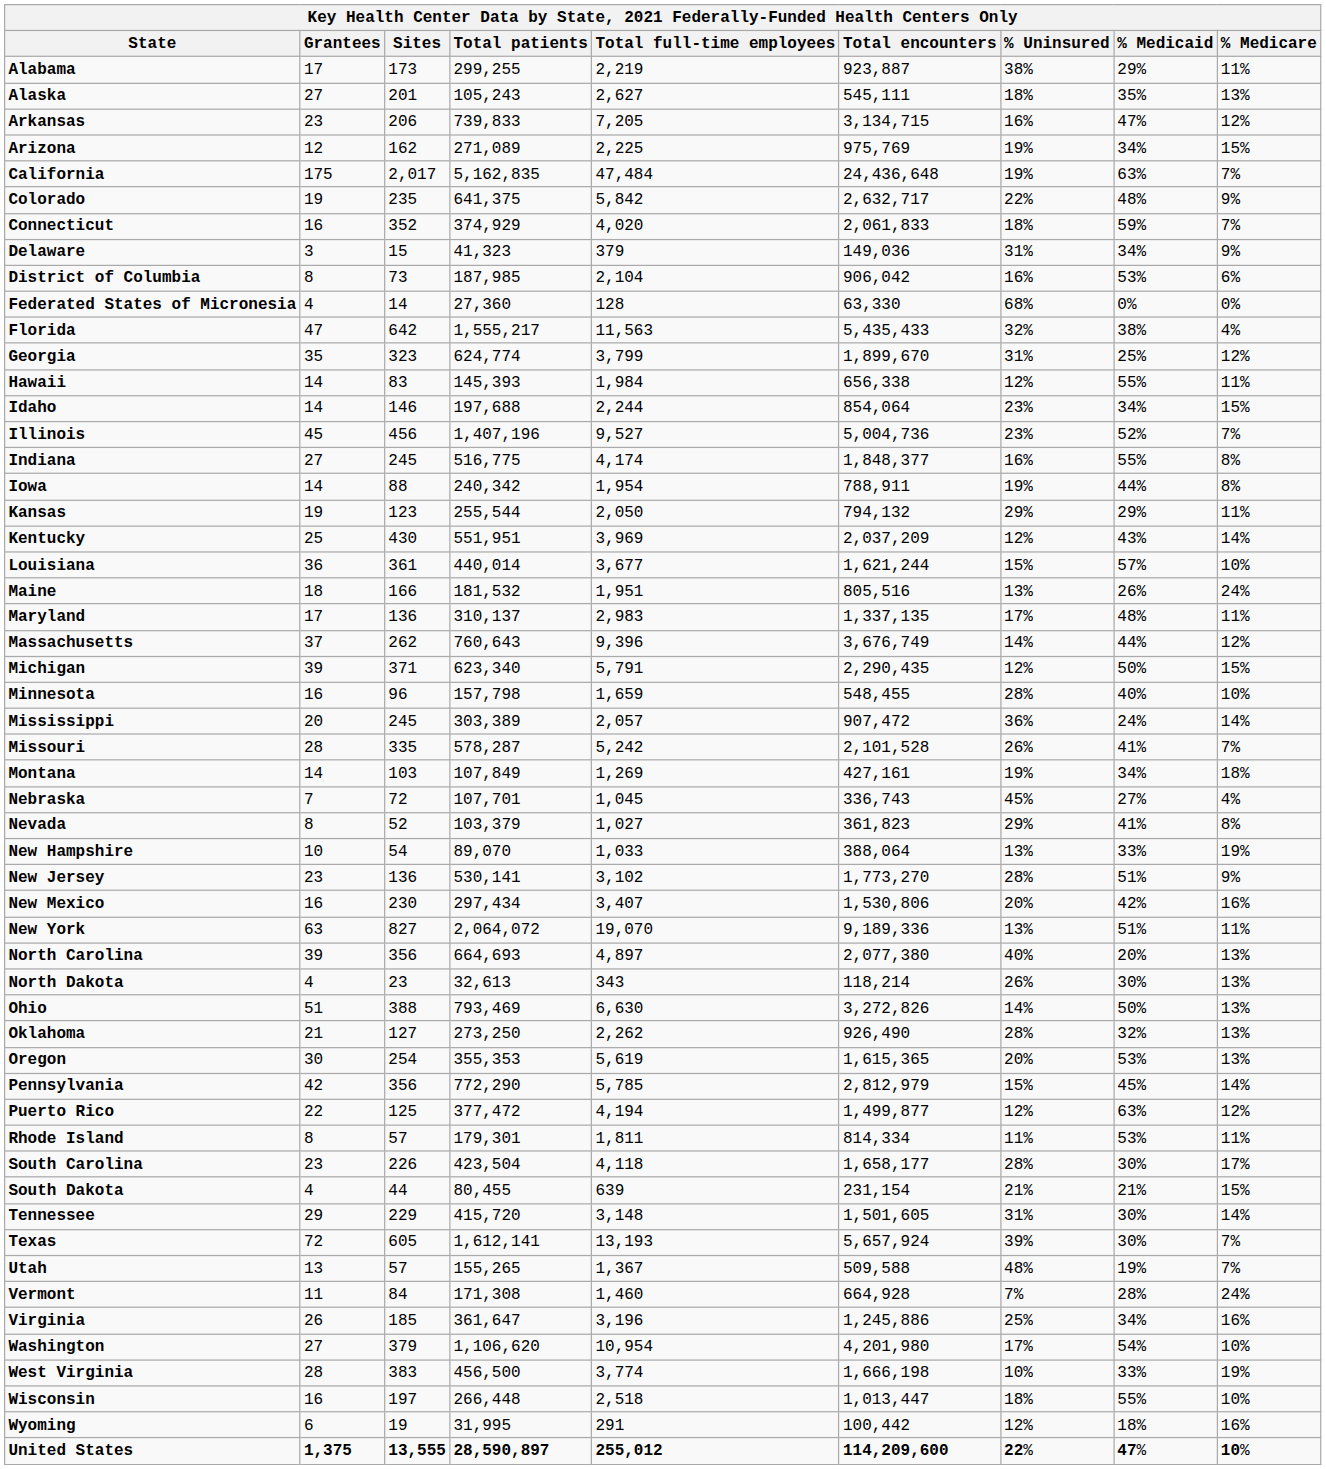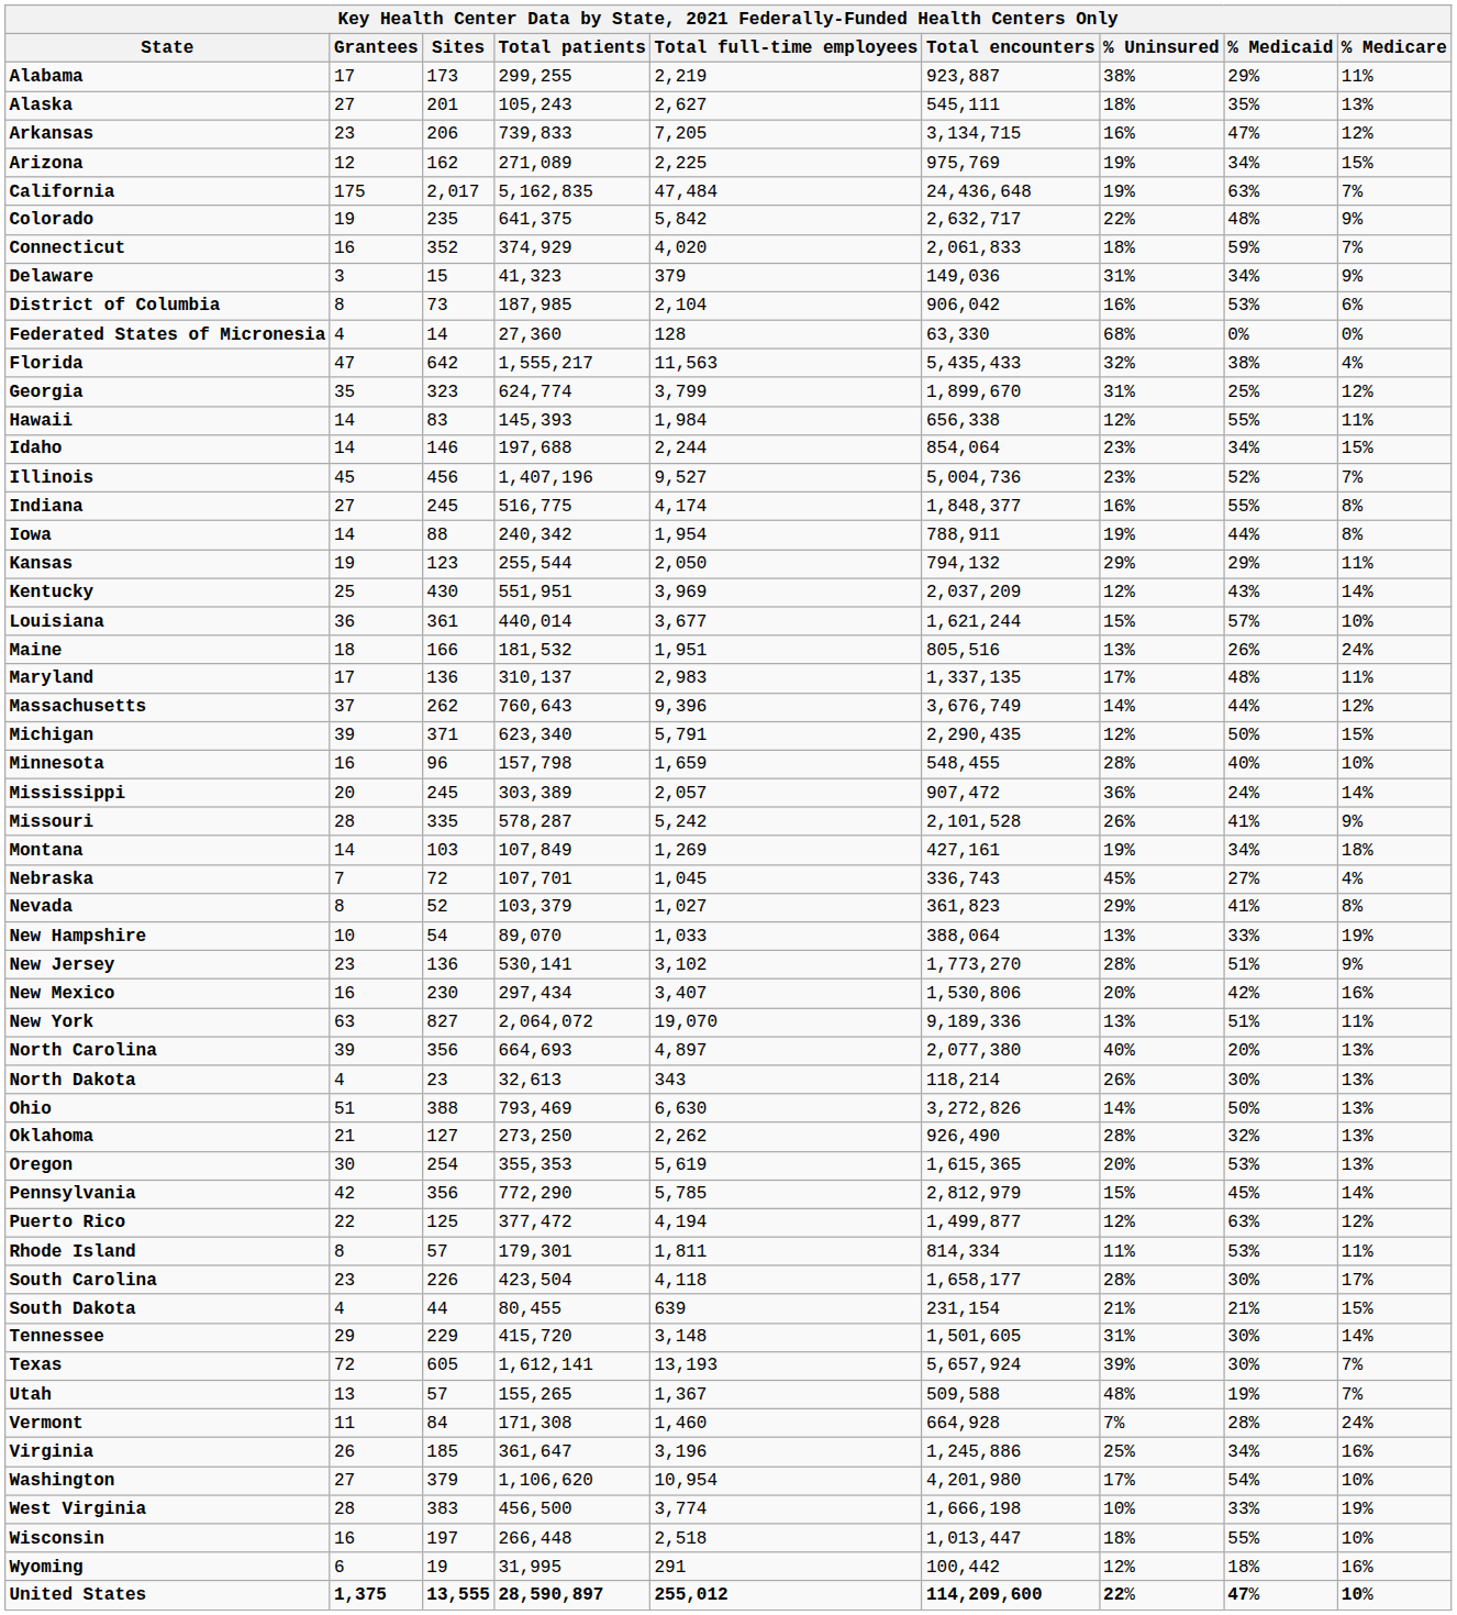Missouri | % Medicare: 7% -> 9%
